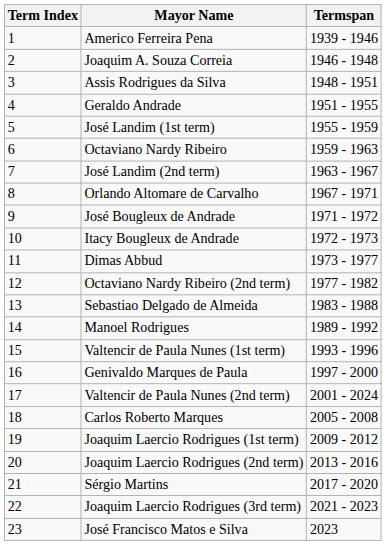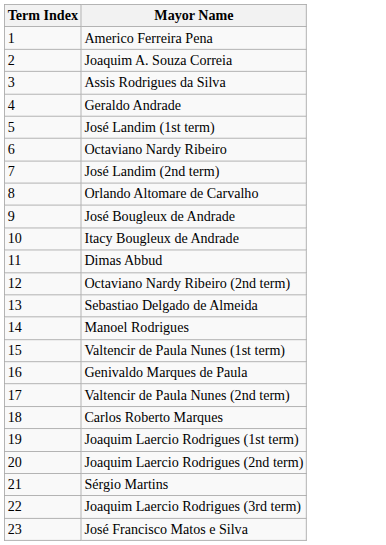- column: Termspan | 1939 - 1946 | 1946 - 1948 | 1948 - 1951 | 1951 - 1955 | 1955 - 1959 | 1959 - 1963 | 1963 - 1967 | 1967 - 1971 | 1971 - 1972 | 1972 - 1973 | 1973 - 1977 | 1977 - 1982 | 1983 - 1988 | 1989 - 1992 | 1993 - 1996 | 1997 - 2000 | 2001 - 2024 | 2005 - 2008 | 2009 - 2012 | 2013 - 2016 | 2017 - 2020 | 2021 - 2023 | 2023
